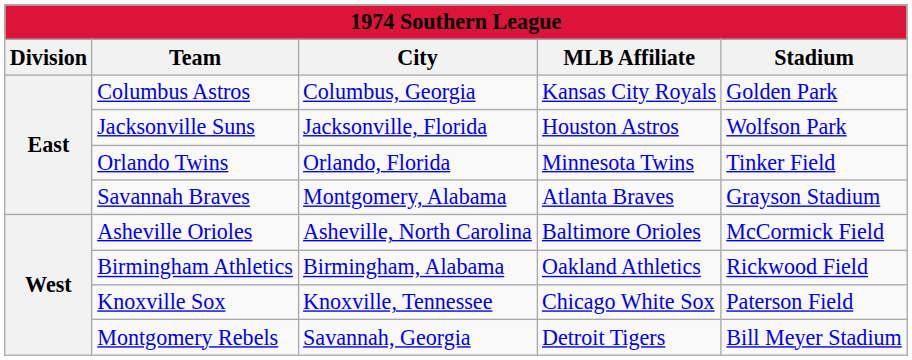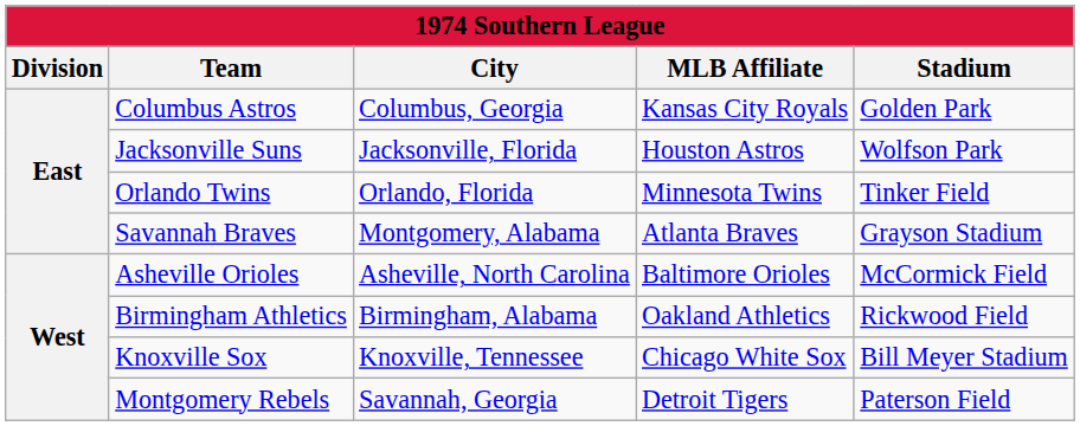Knoxville Sox | Stadium: Paterson Field -> Bill Meyer Stadium
Montgomery Rebels | Stadium: Bill Meyer Stadium -> Paterson Field
